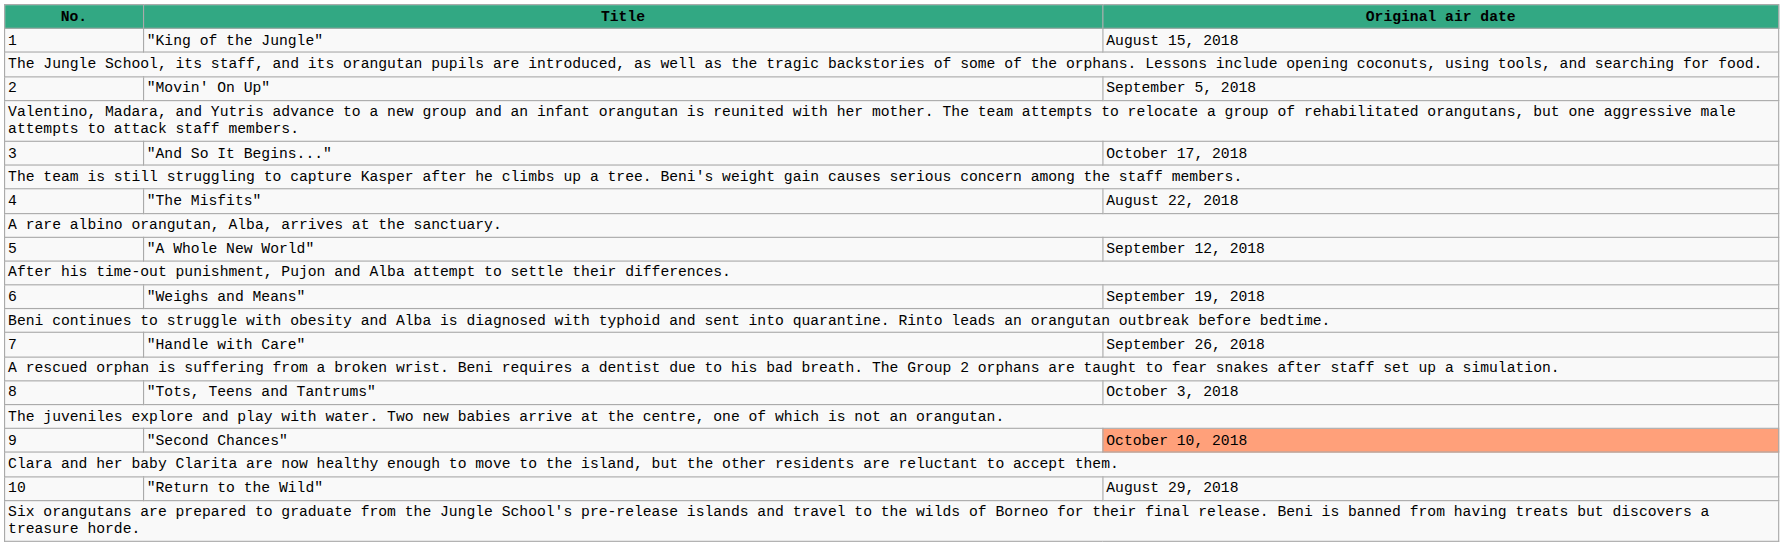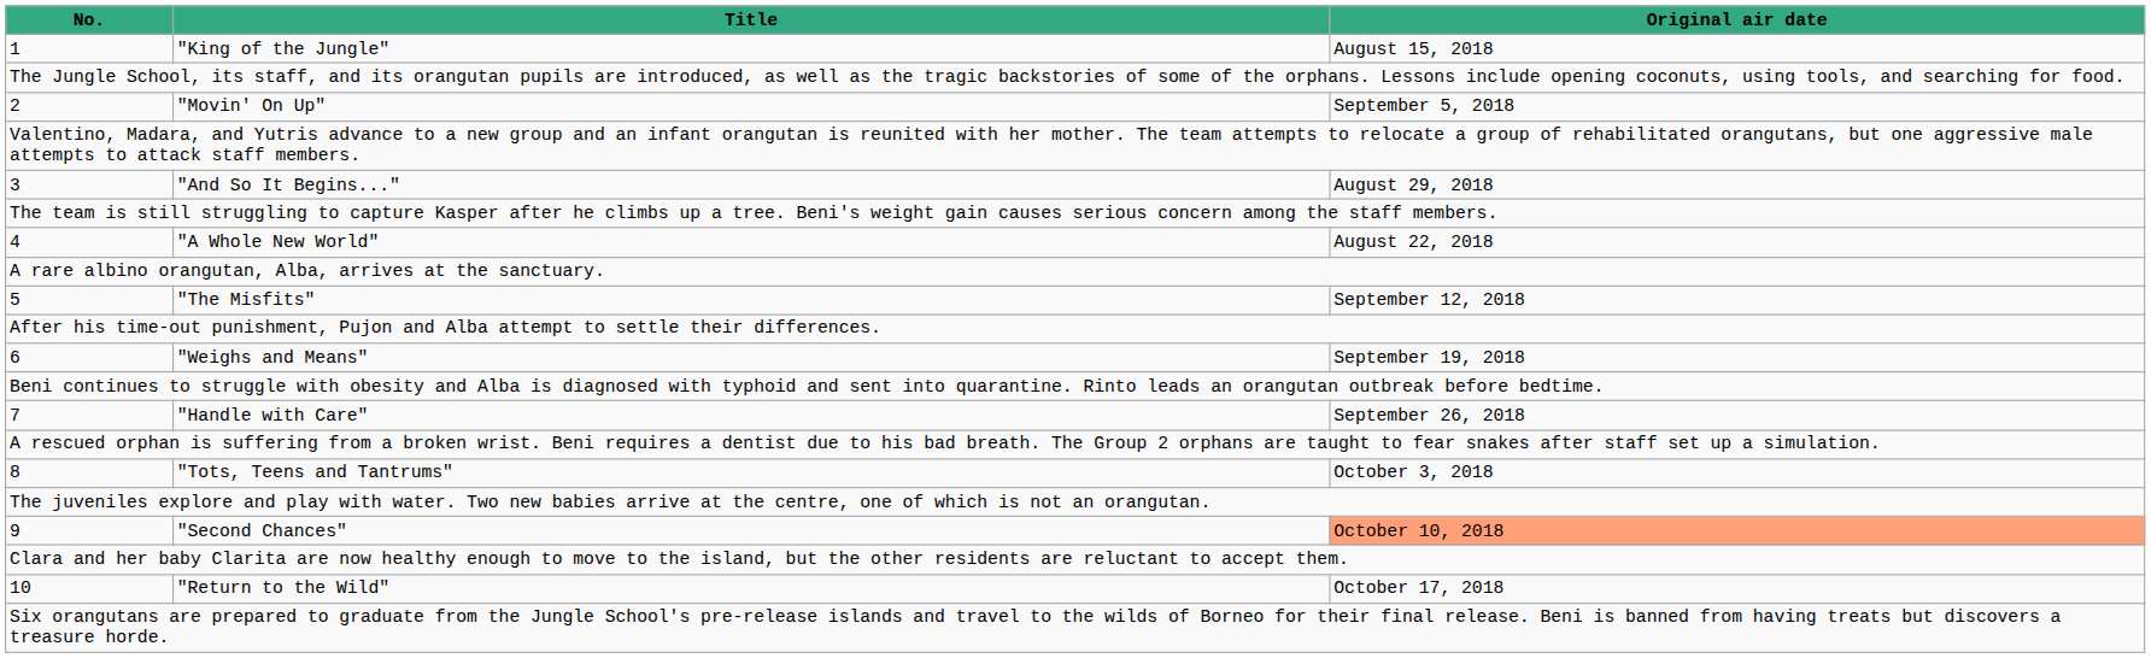3 | Original air date: October 17, 2018 -> August 29, 2018
4 | Title: "The Misfits" -> "A Whole New World"
5 | Title: "A Whole New World" -> "The Misfits"
10 | Original air date: August 29, 2018 -> October 17, 2018
